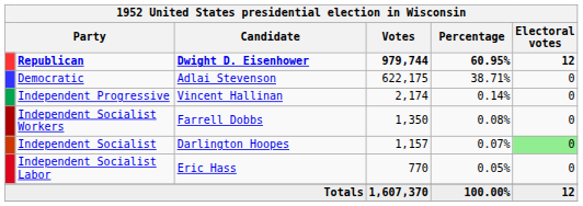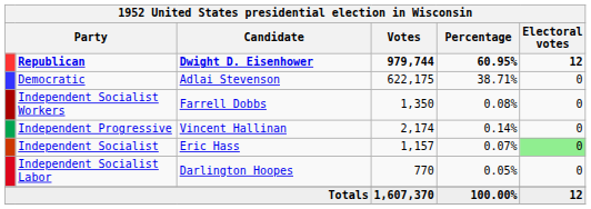rows swapped: Independent Progressive <-> Independent Socialist Workers
Independent Socialist | Candidate: Darlington Hoopes -> Eric Hass
Independent Socialist Labor | Candidate: Eric Hass -> Darlington Hoopes
